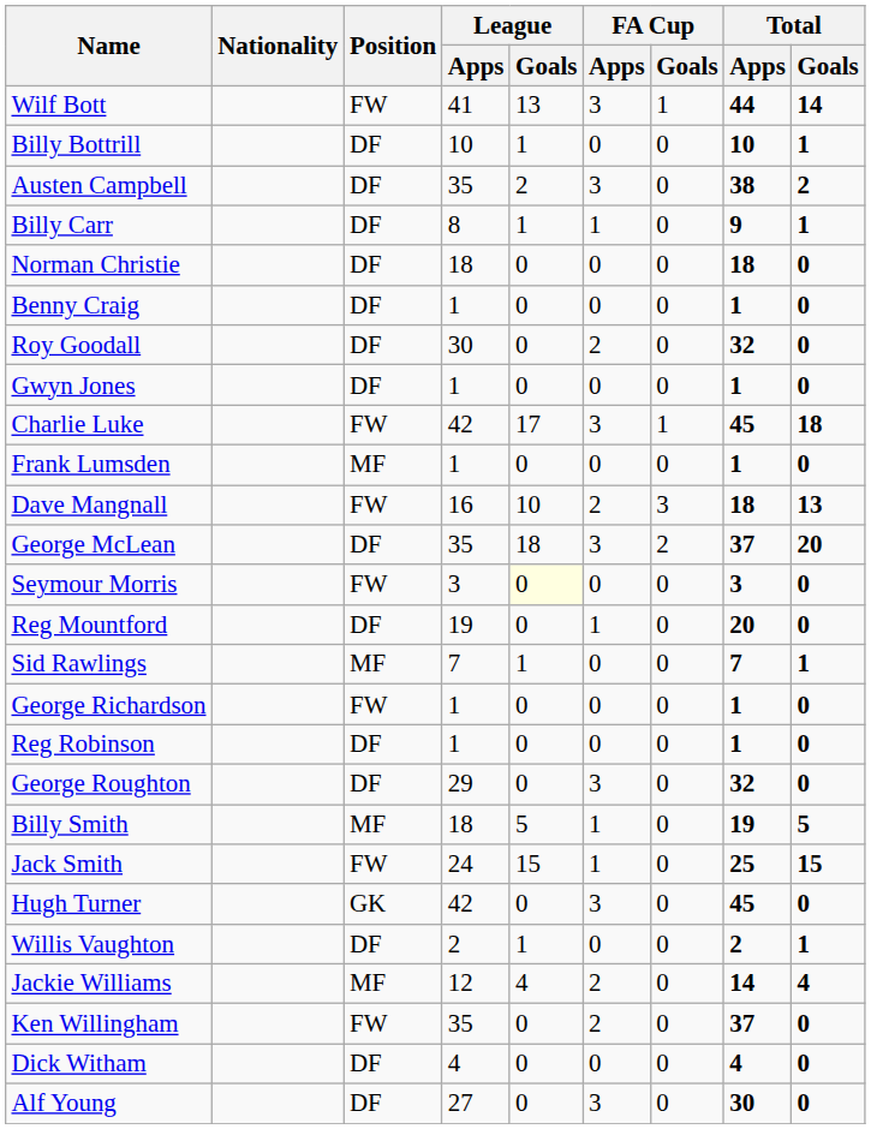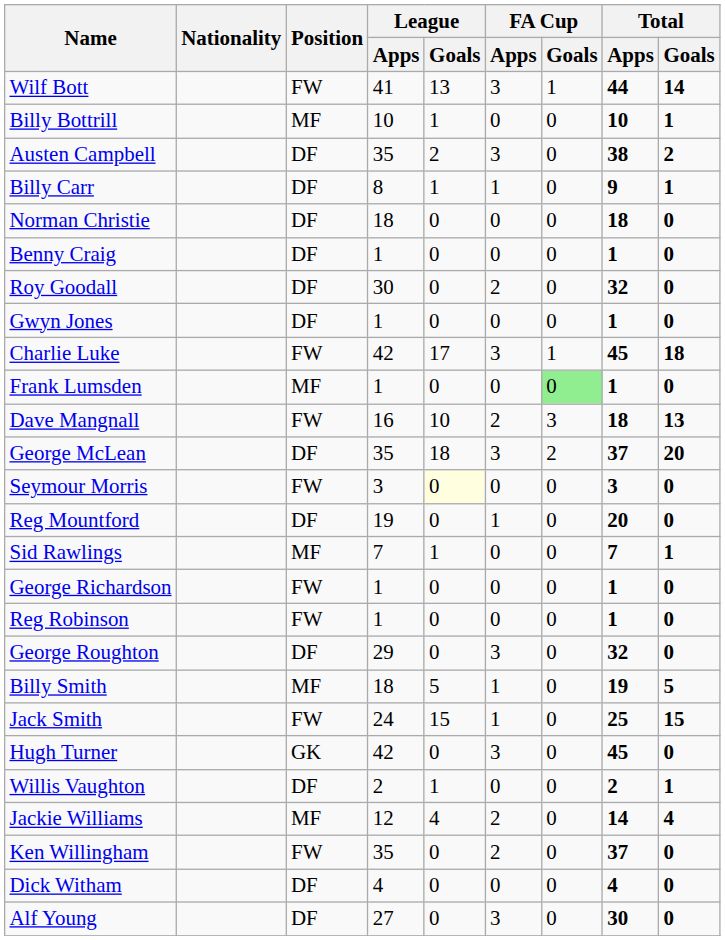Billy Bottrill | Position: DF -> MF
Frank Lumsden | FA Cup / Goals: no background -> lightgreen background
Reg Robinson | Position: DF -> FW
